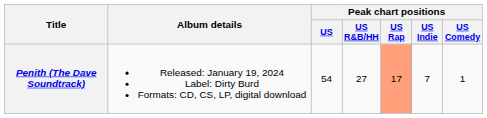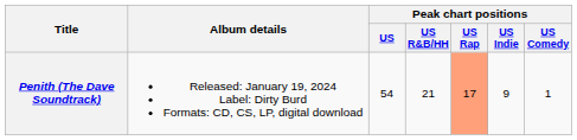Penith (The Dave Soundtrack) | Peak chart positions / US R&B/HH: 27 -> 21
Penith (The Dave Soundtrack) | Peak chart positions / US Indie: 7 -> 9
